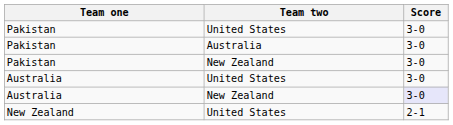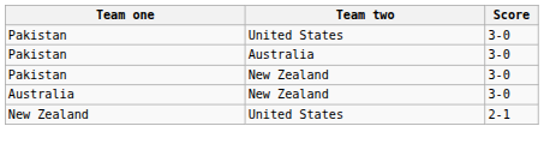- row: Australia | United States | 3-0
Australia / New Zealand | Score: lavender background -> no background
